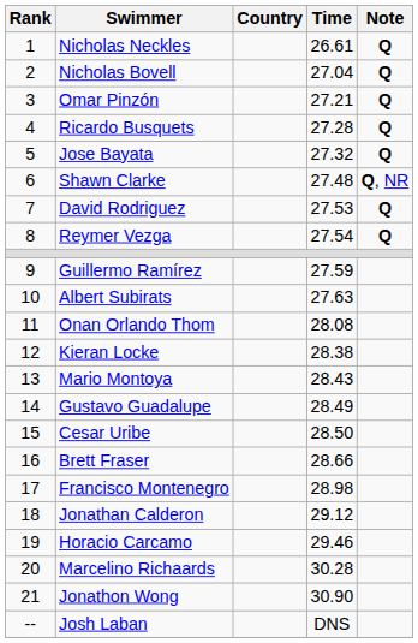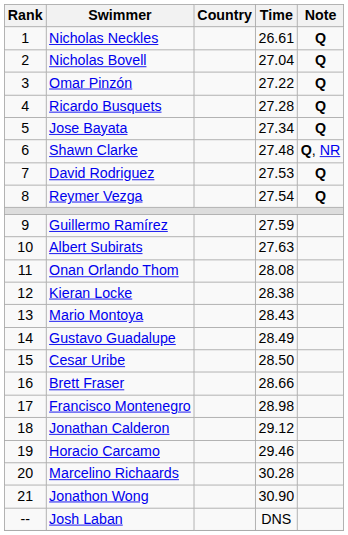Omar Pinzón | Time: 27.21 -> 27.22
Jose Bayata | Time: 27.32 -> 27.34
